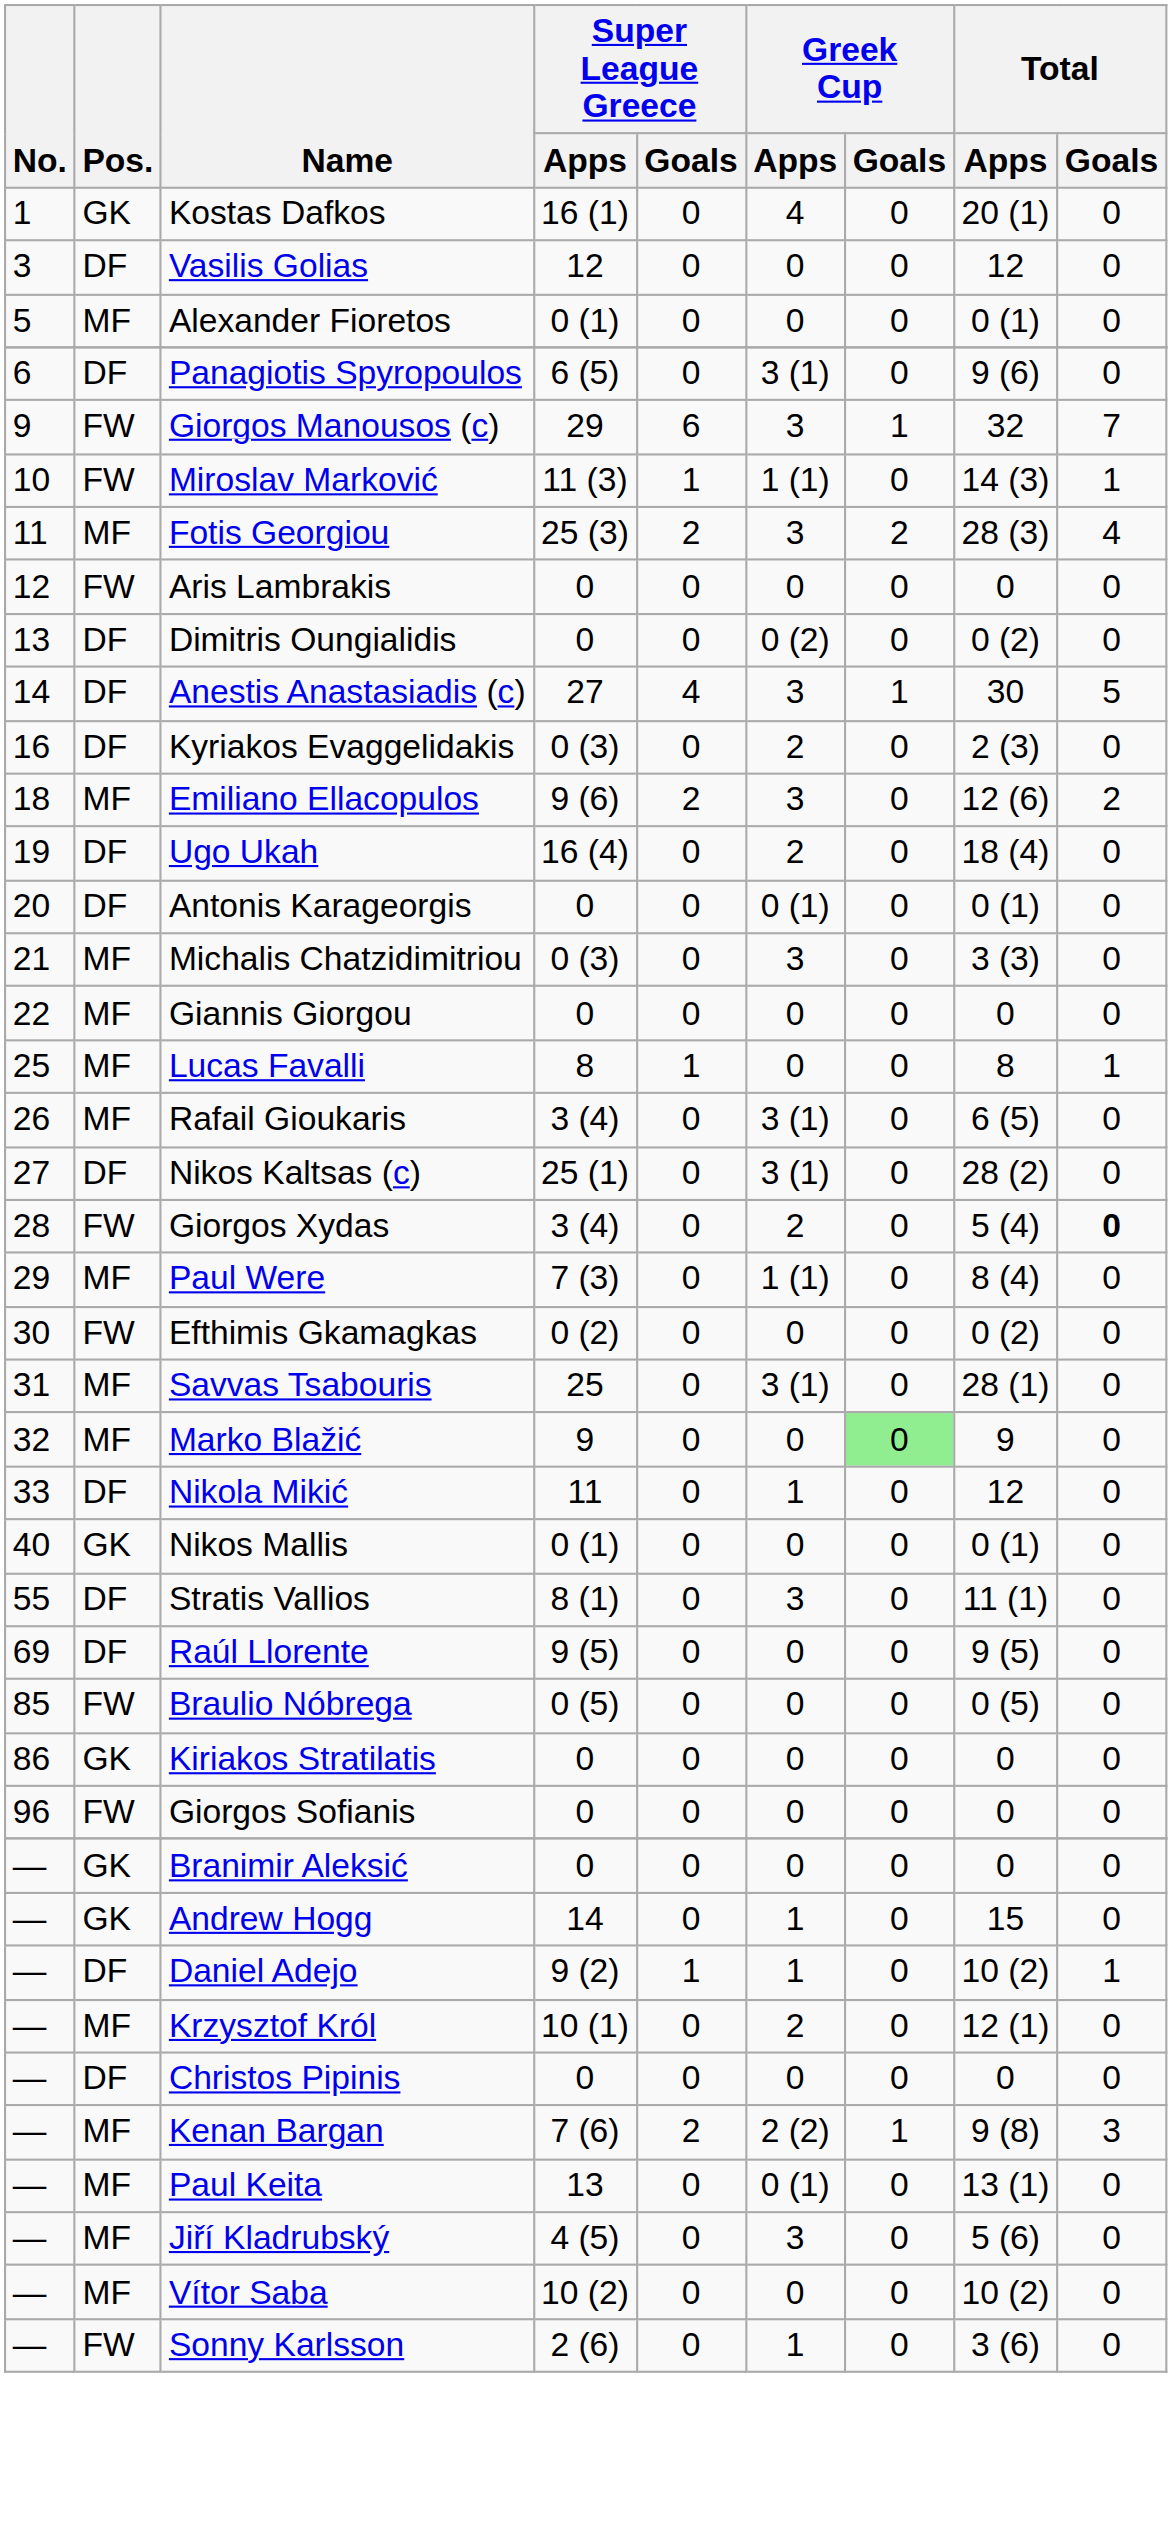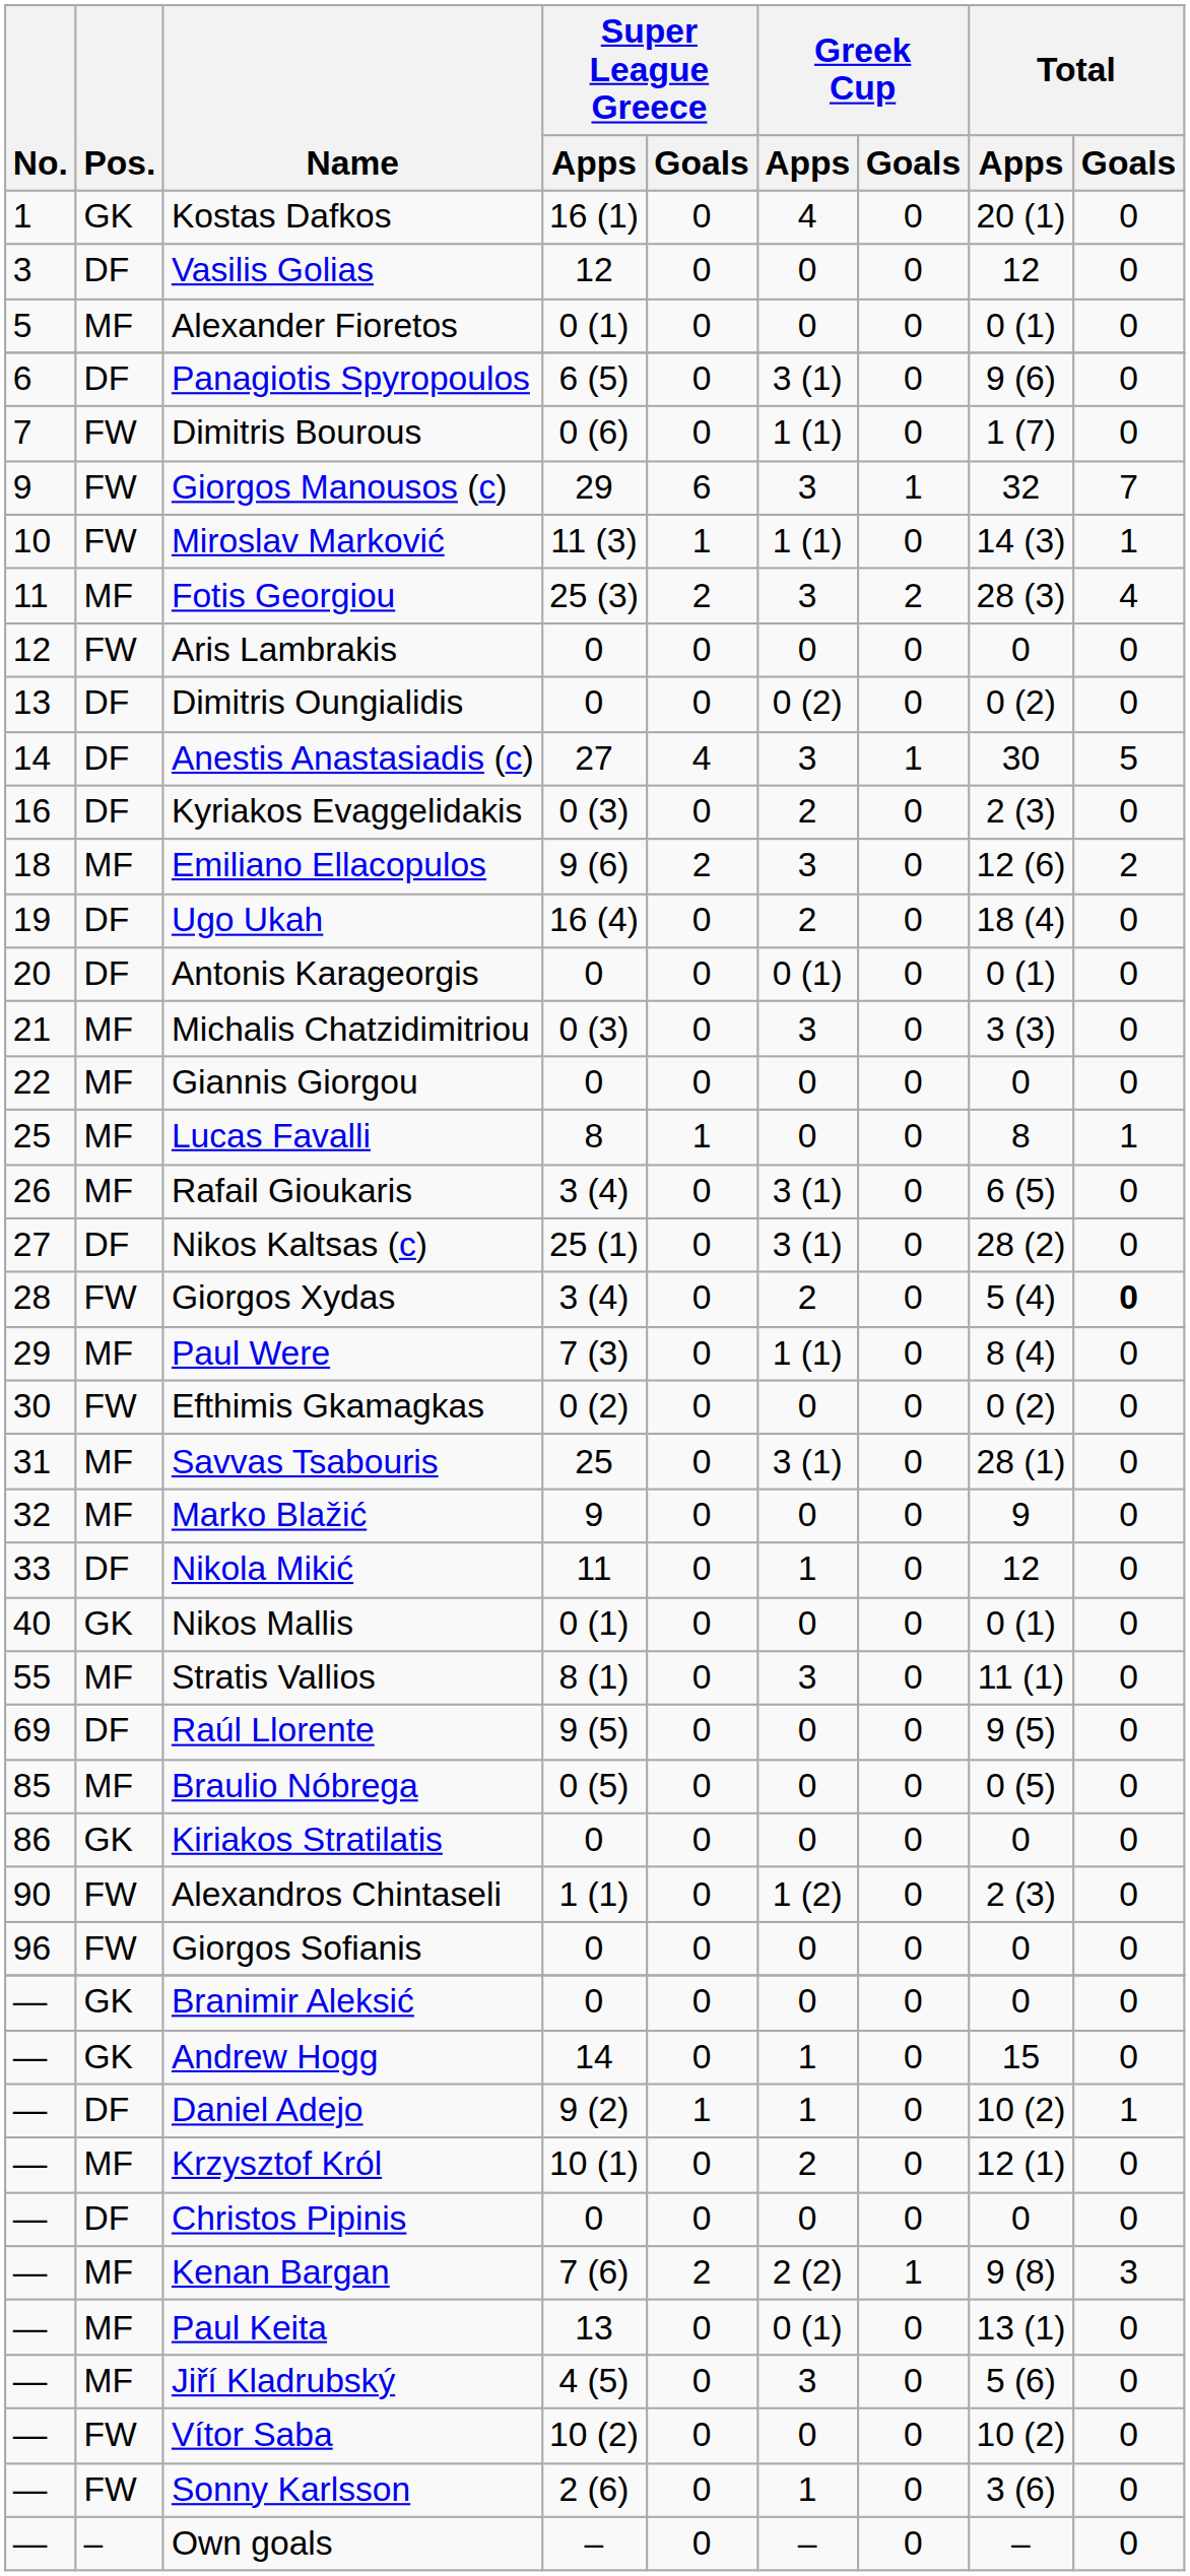+ row: 7 | FW | Dimitris Bourous | 0 (6) | 0 | 1 (1) | 0 | 1 (7) | 0
Marko Blažić | Greek Cup / Goals: lightgreen background -> no background
Stratis Vallios | Pos.: DF -> MF
Braulio Nóbrega | Pos.: FW -> MF
+ row: 90 | FW | Alexandros Chintaseli | 1 (1) | 0 | 1 (2) | 0 | 2 (3) | 0
Vítor Saba | Pos.: MF -> FW
+ row: — | – | Own goals | – | 0 | – | 0 | – | 0
